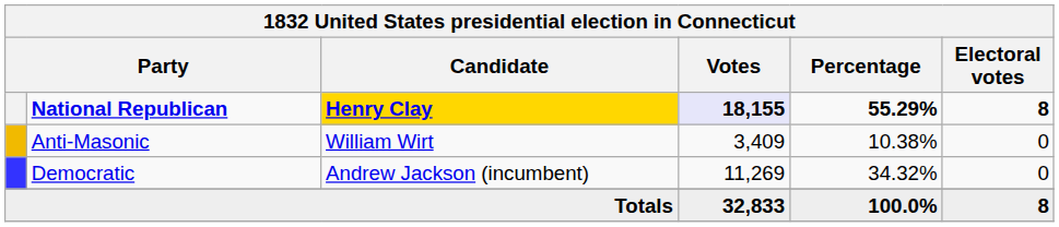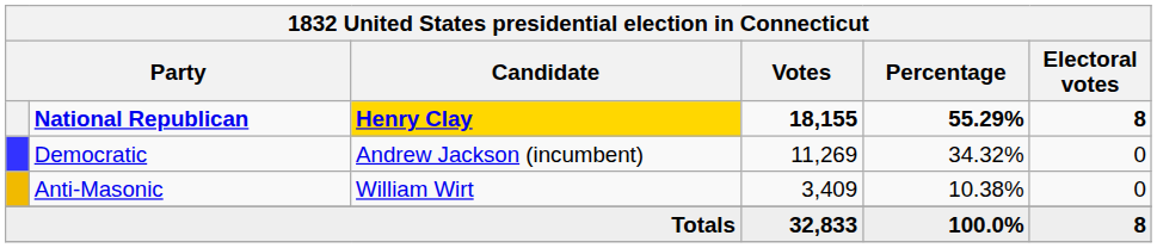National Republican | Votes: lavender background -> no background
rows swapped: Democratic <-> Anti-Masonic
